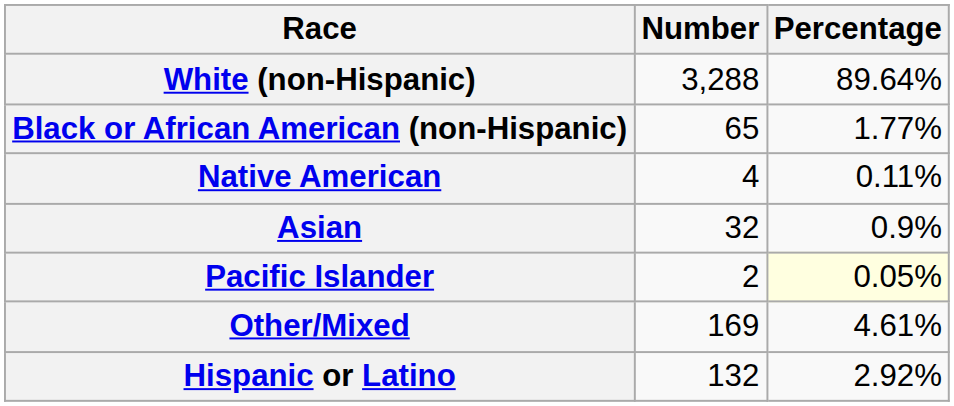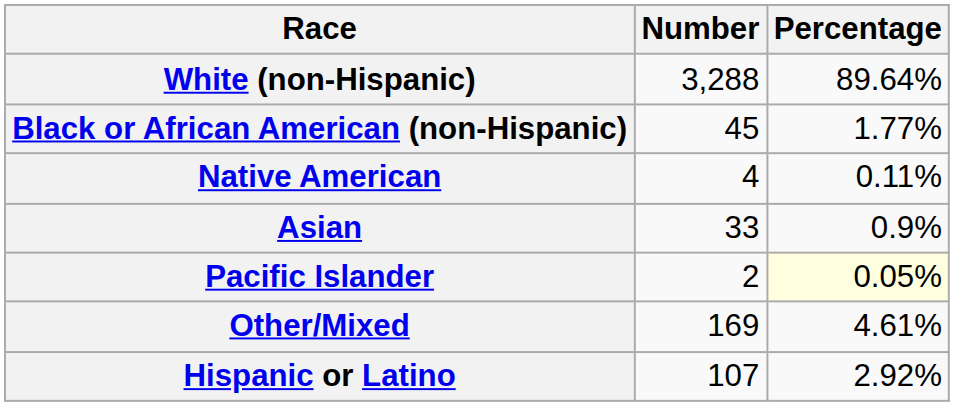Black or African American (non-Hispanic) | Number: 65 -> 45
Asian | Number: 32 -> 33
Hispanic or Latino | Number: 132 -> 107
